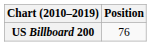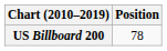US Billboard 200 | Position: 76 -> 78
